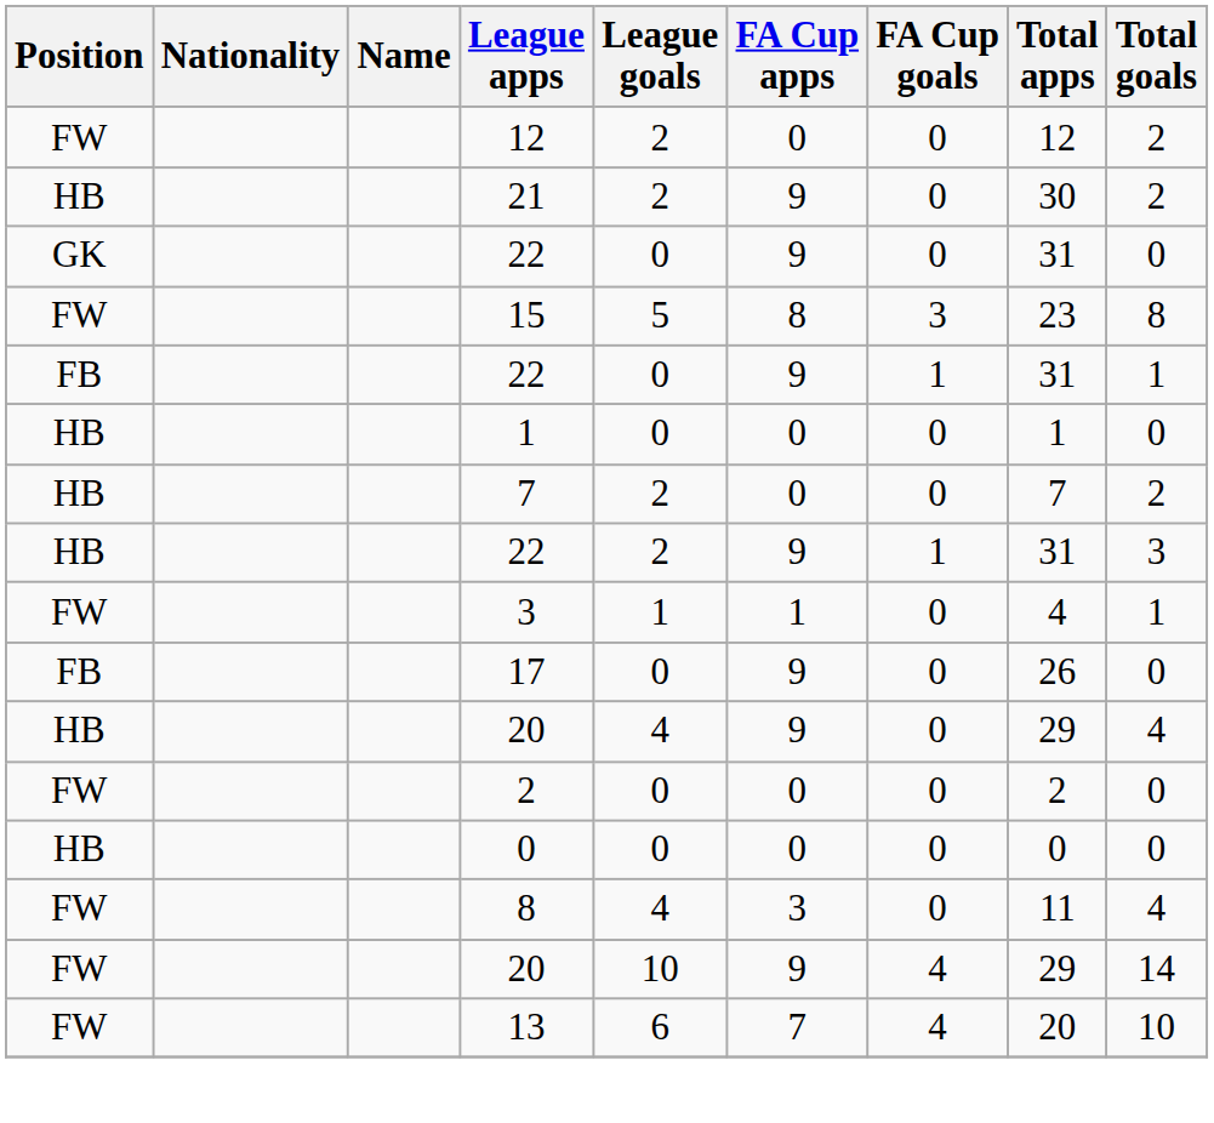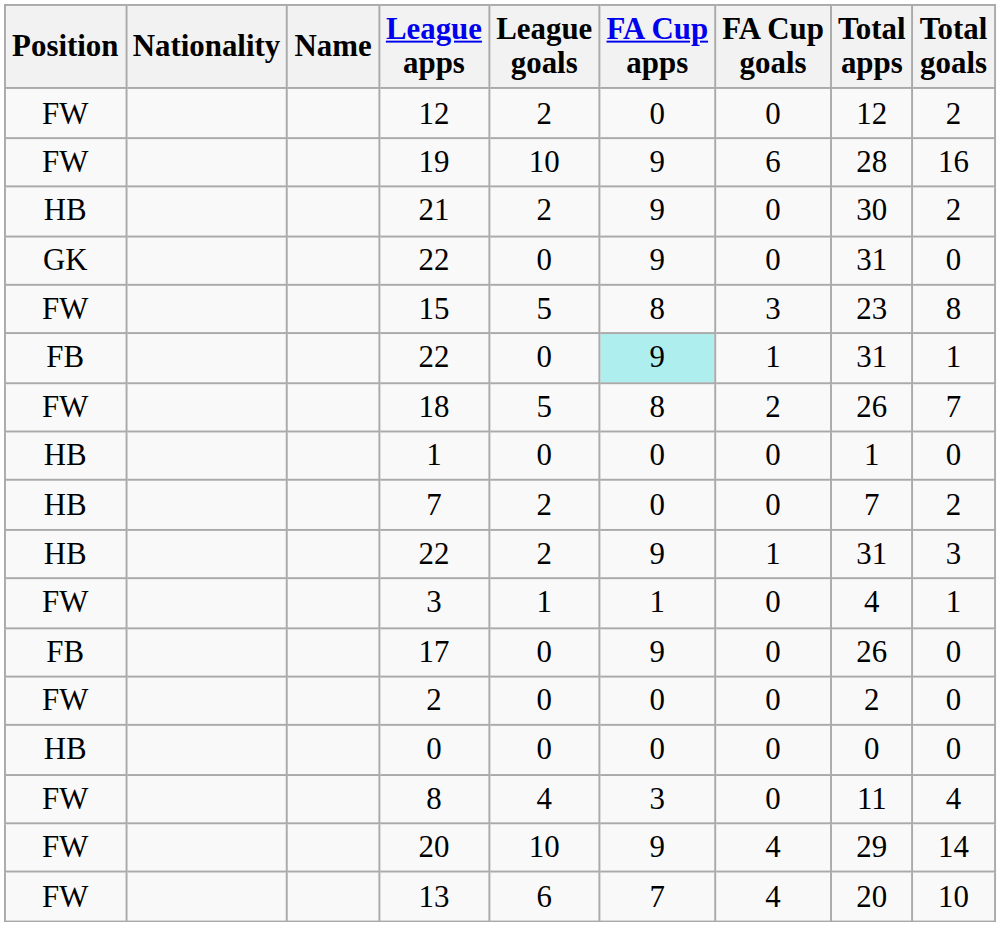+ row: FW | 19 | 10 | 9 | 6 | 28 | 16
FB / 22 | FA Cup apps: no background -> paleturquoise background
+ row: FW | 18 | 5 | 8 | 2 | 26 | 7
- row: HB | 20 | 4 | 9 | 0 | 29 | 4
